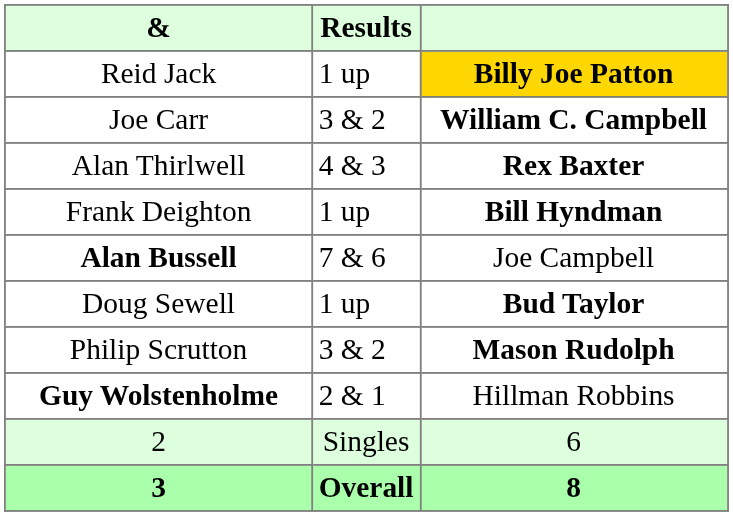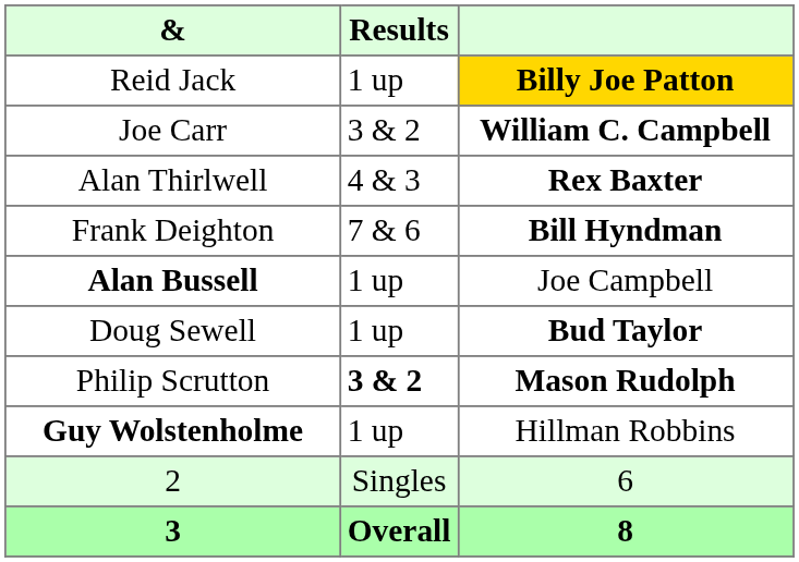Frank Deighton | Results: 1 up -> 7 & 6
Alan Bussell | Results: 7 & 6 -> 1 up
Philip Scrutton | Results: normal -> bold
Guy Wolstenholme | Results: 2 & 1 -> 1 up
